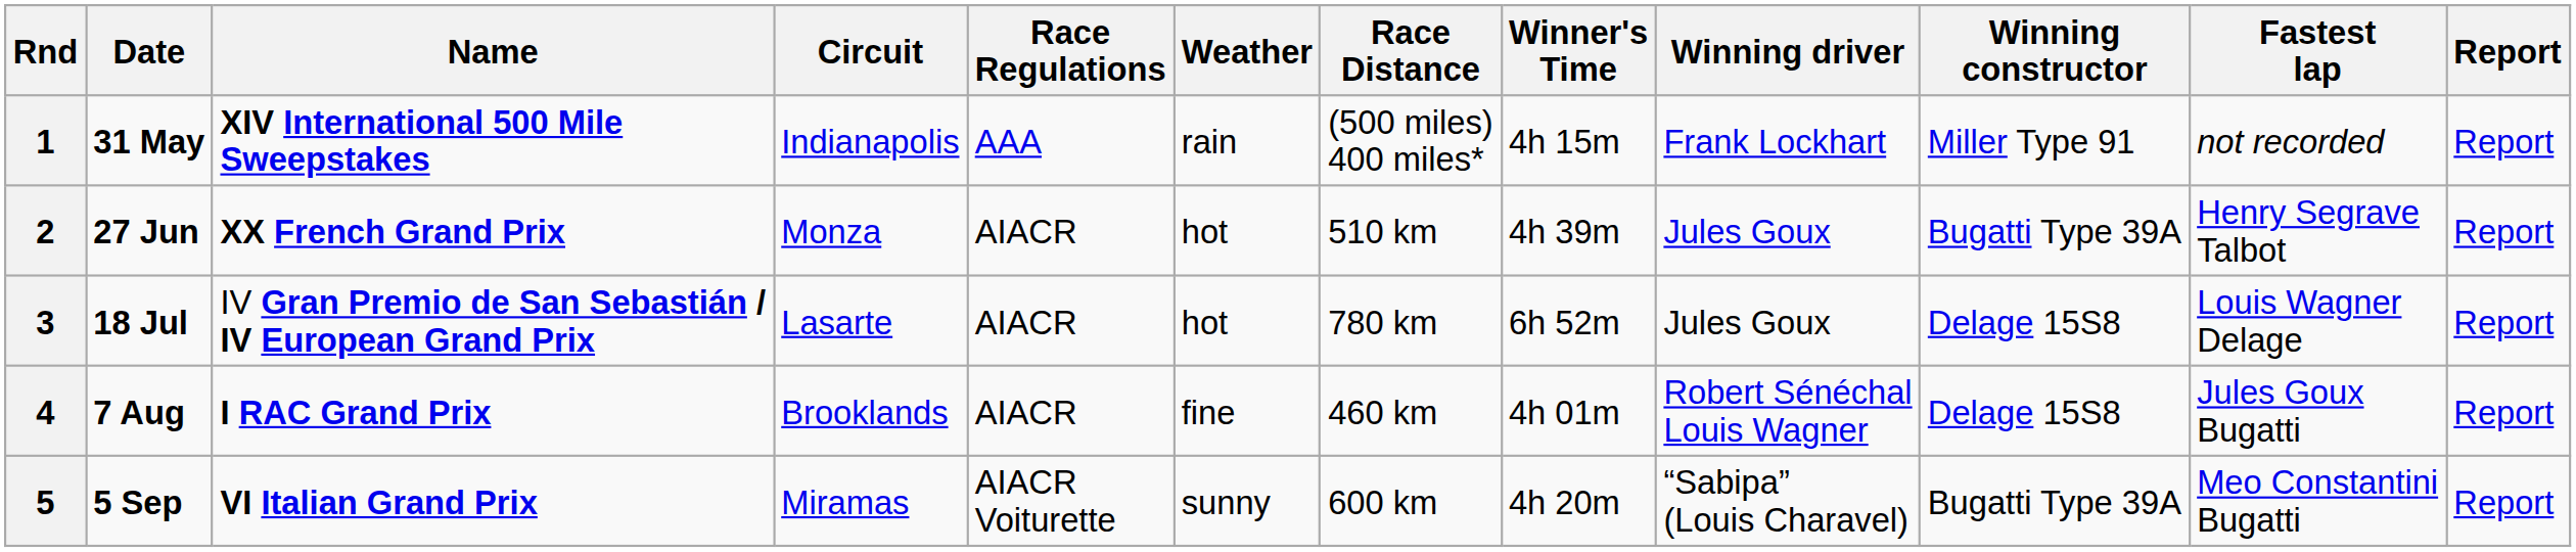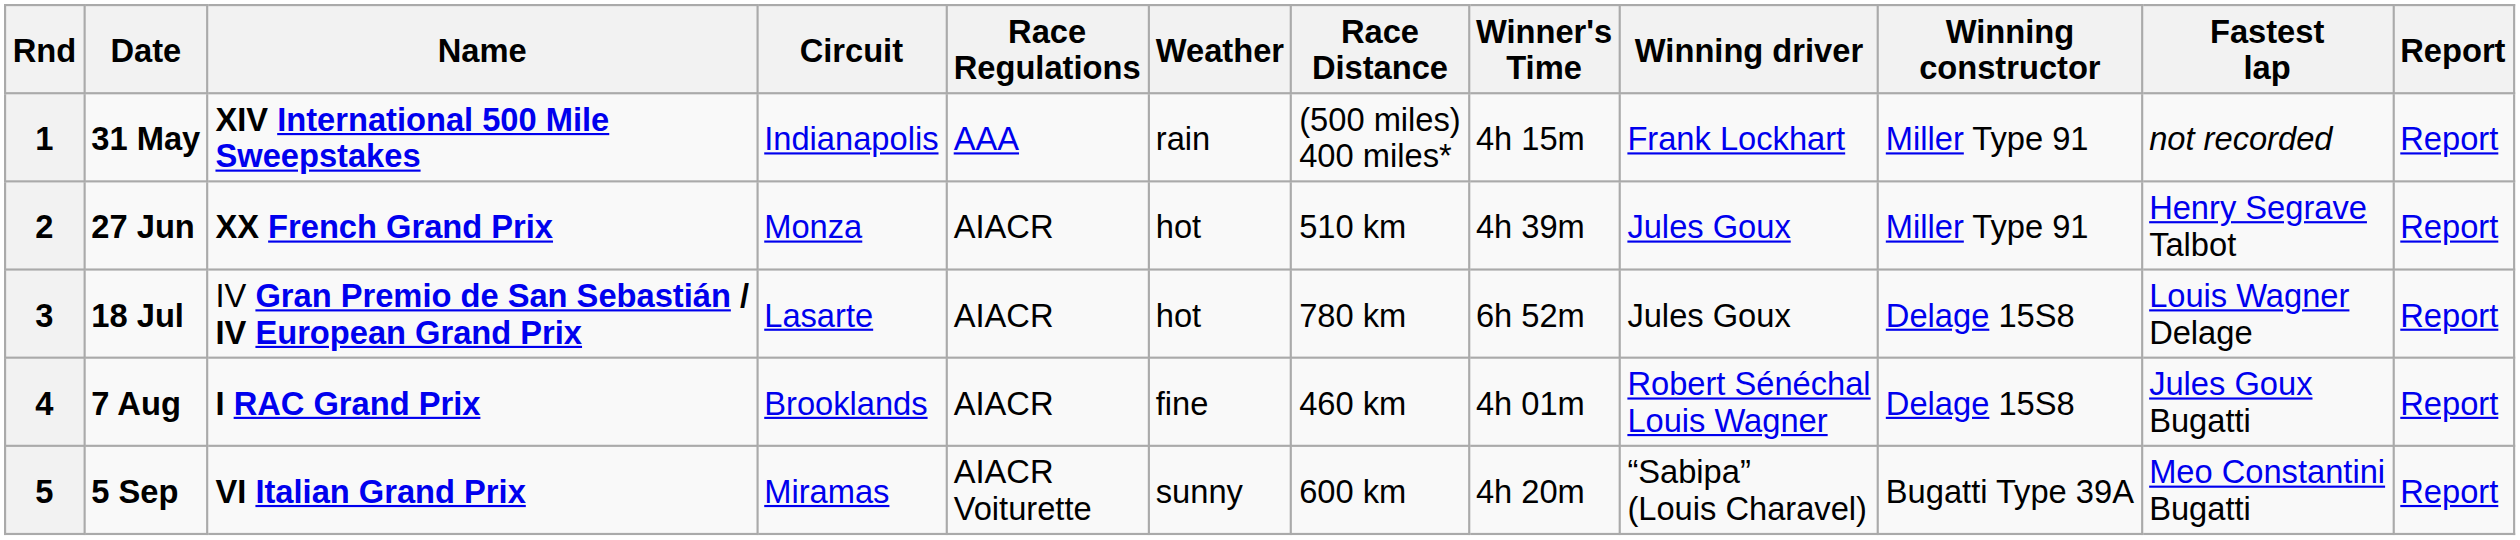2 | Winning constructor: Bugatti Type 39A -> Miller Type 91
